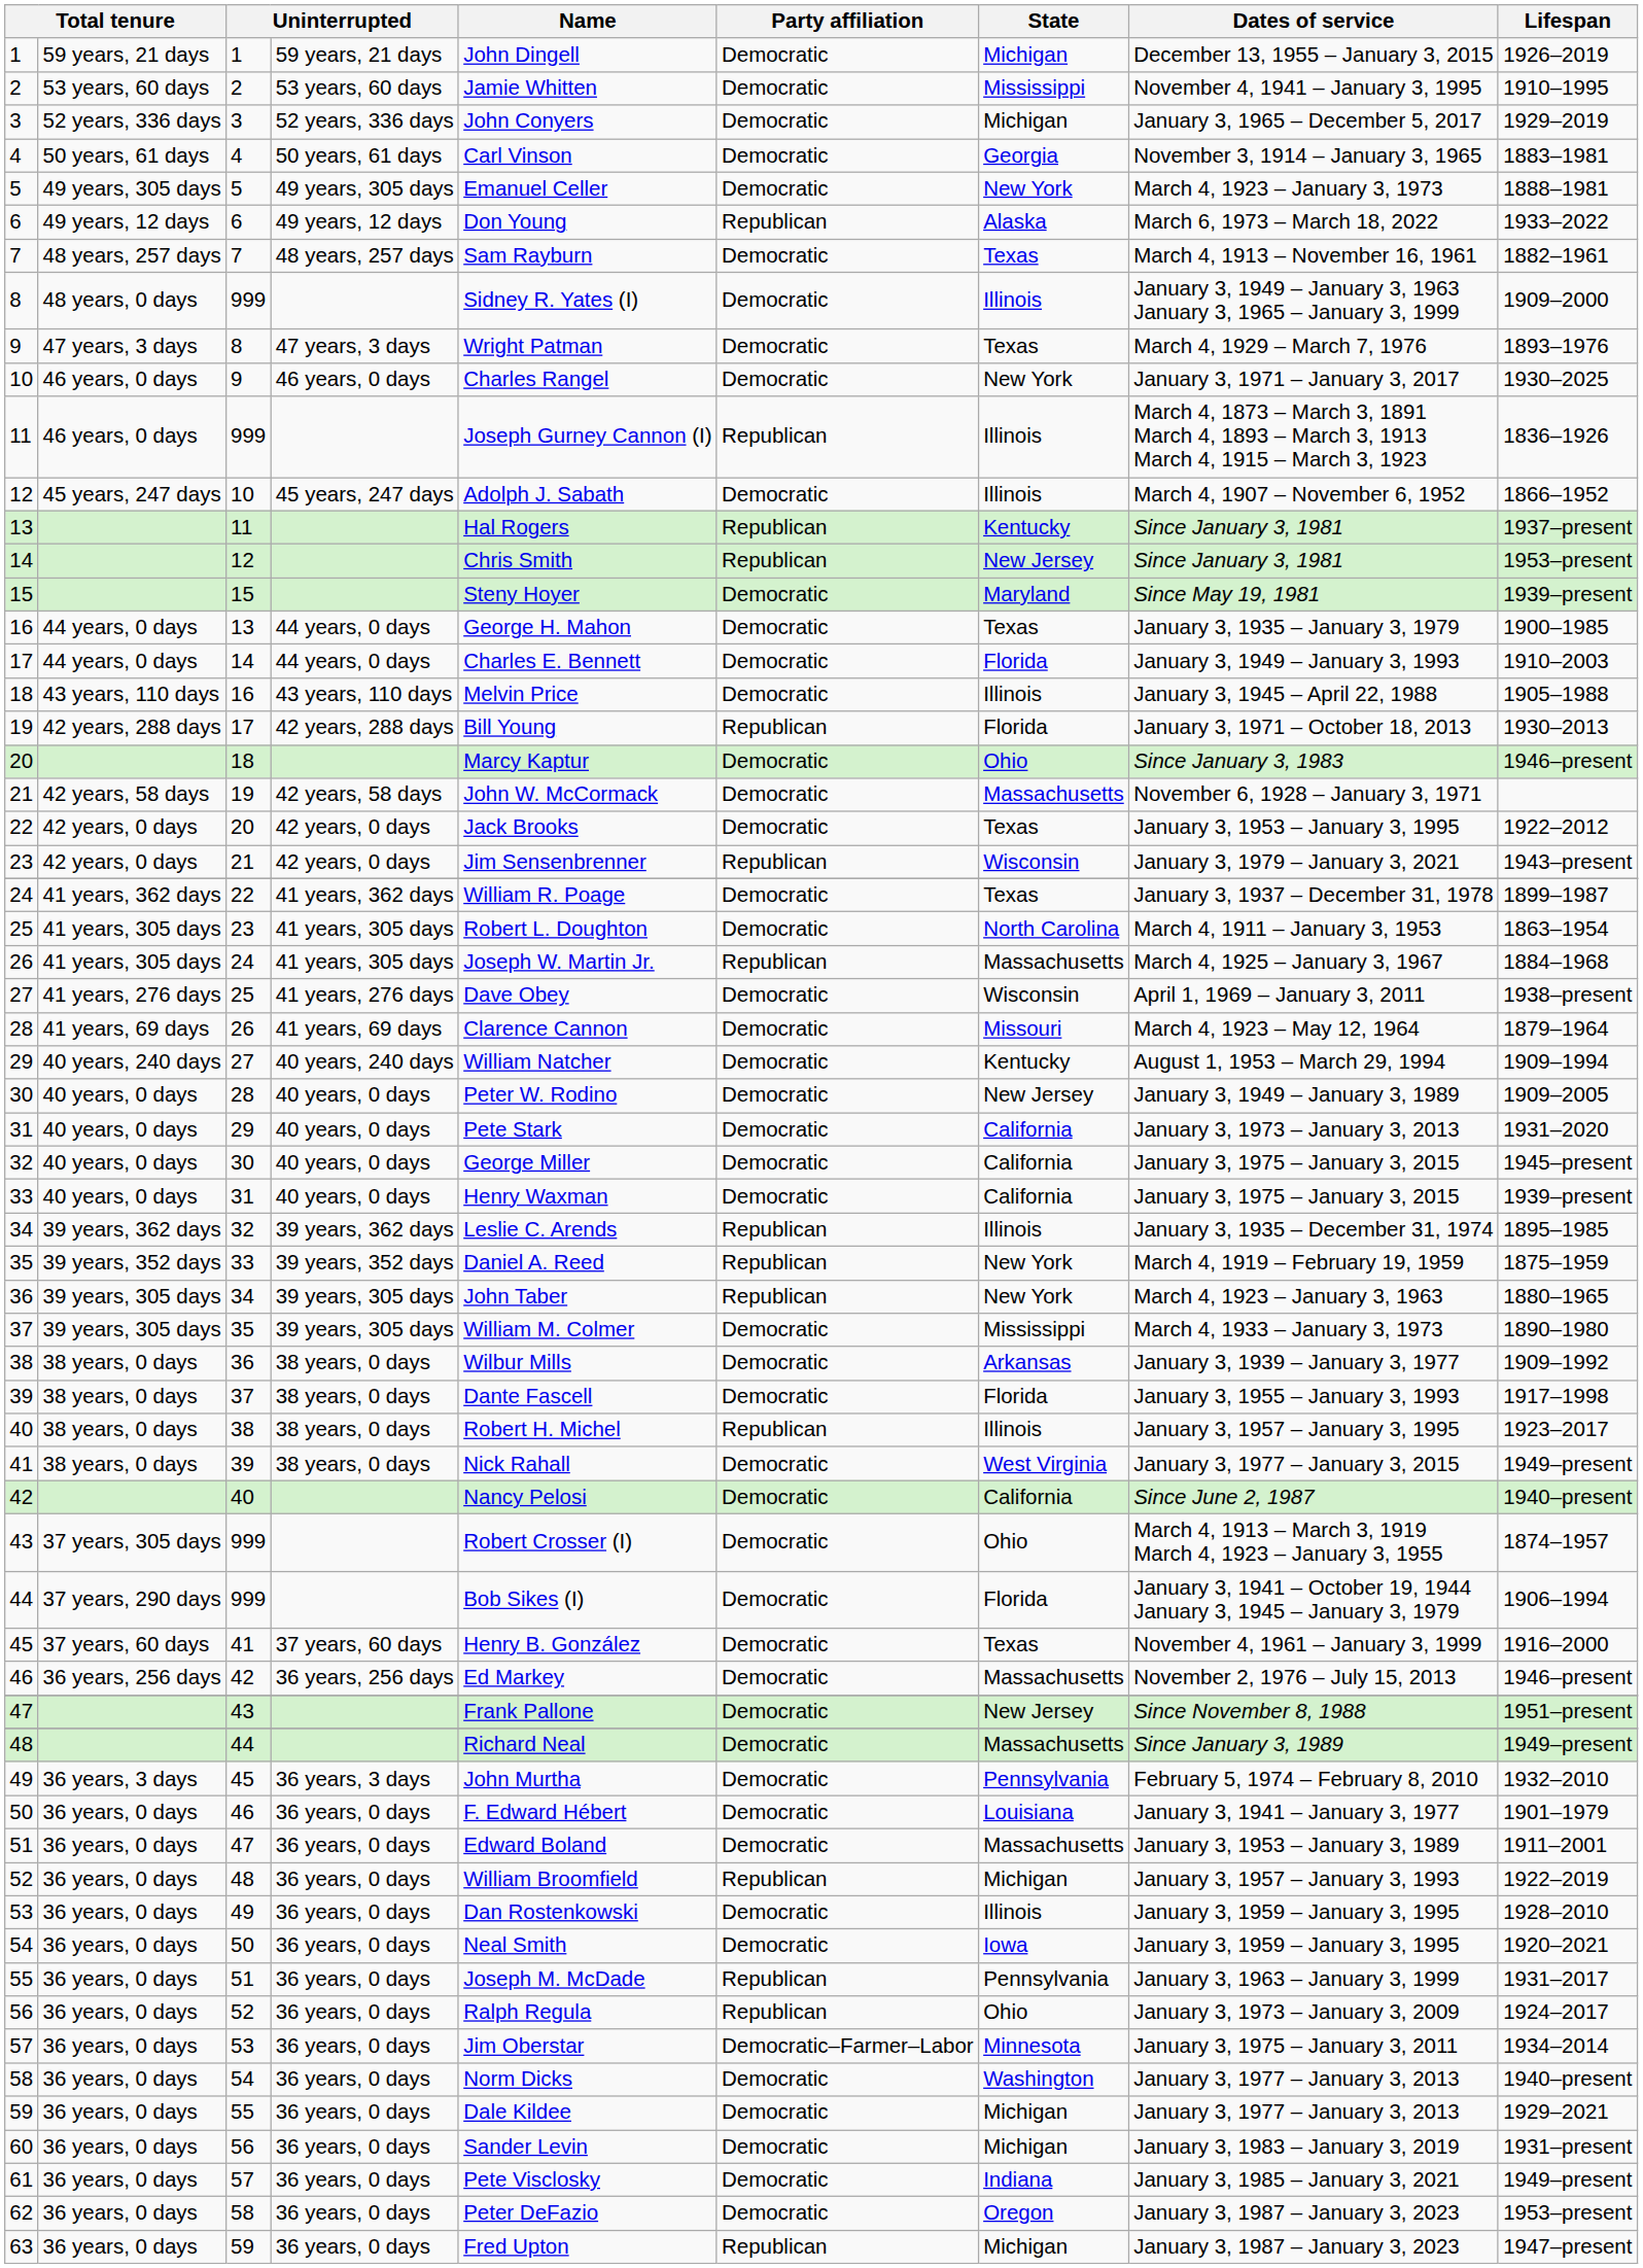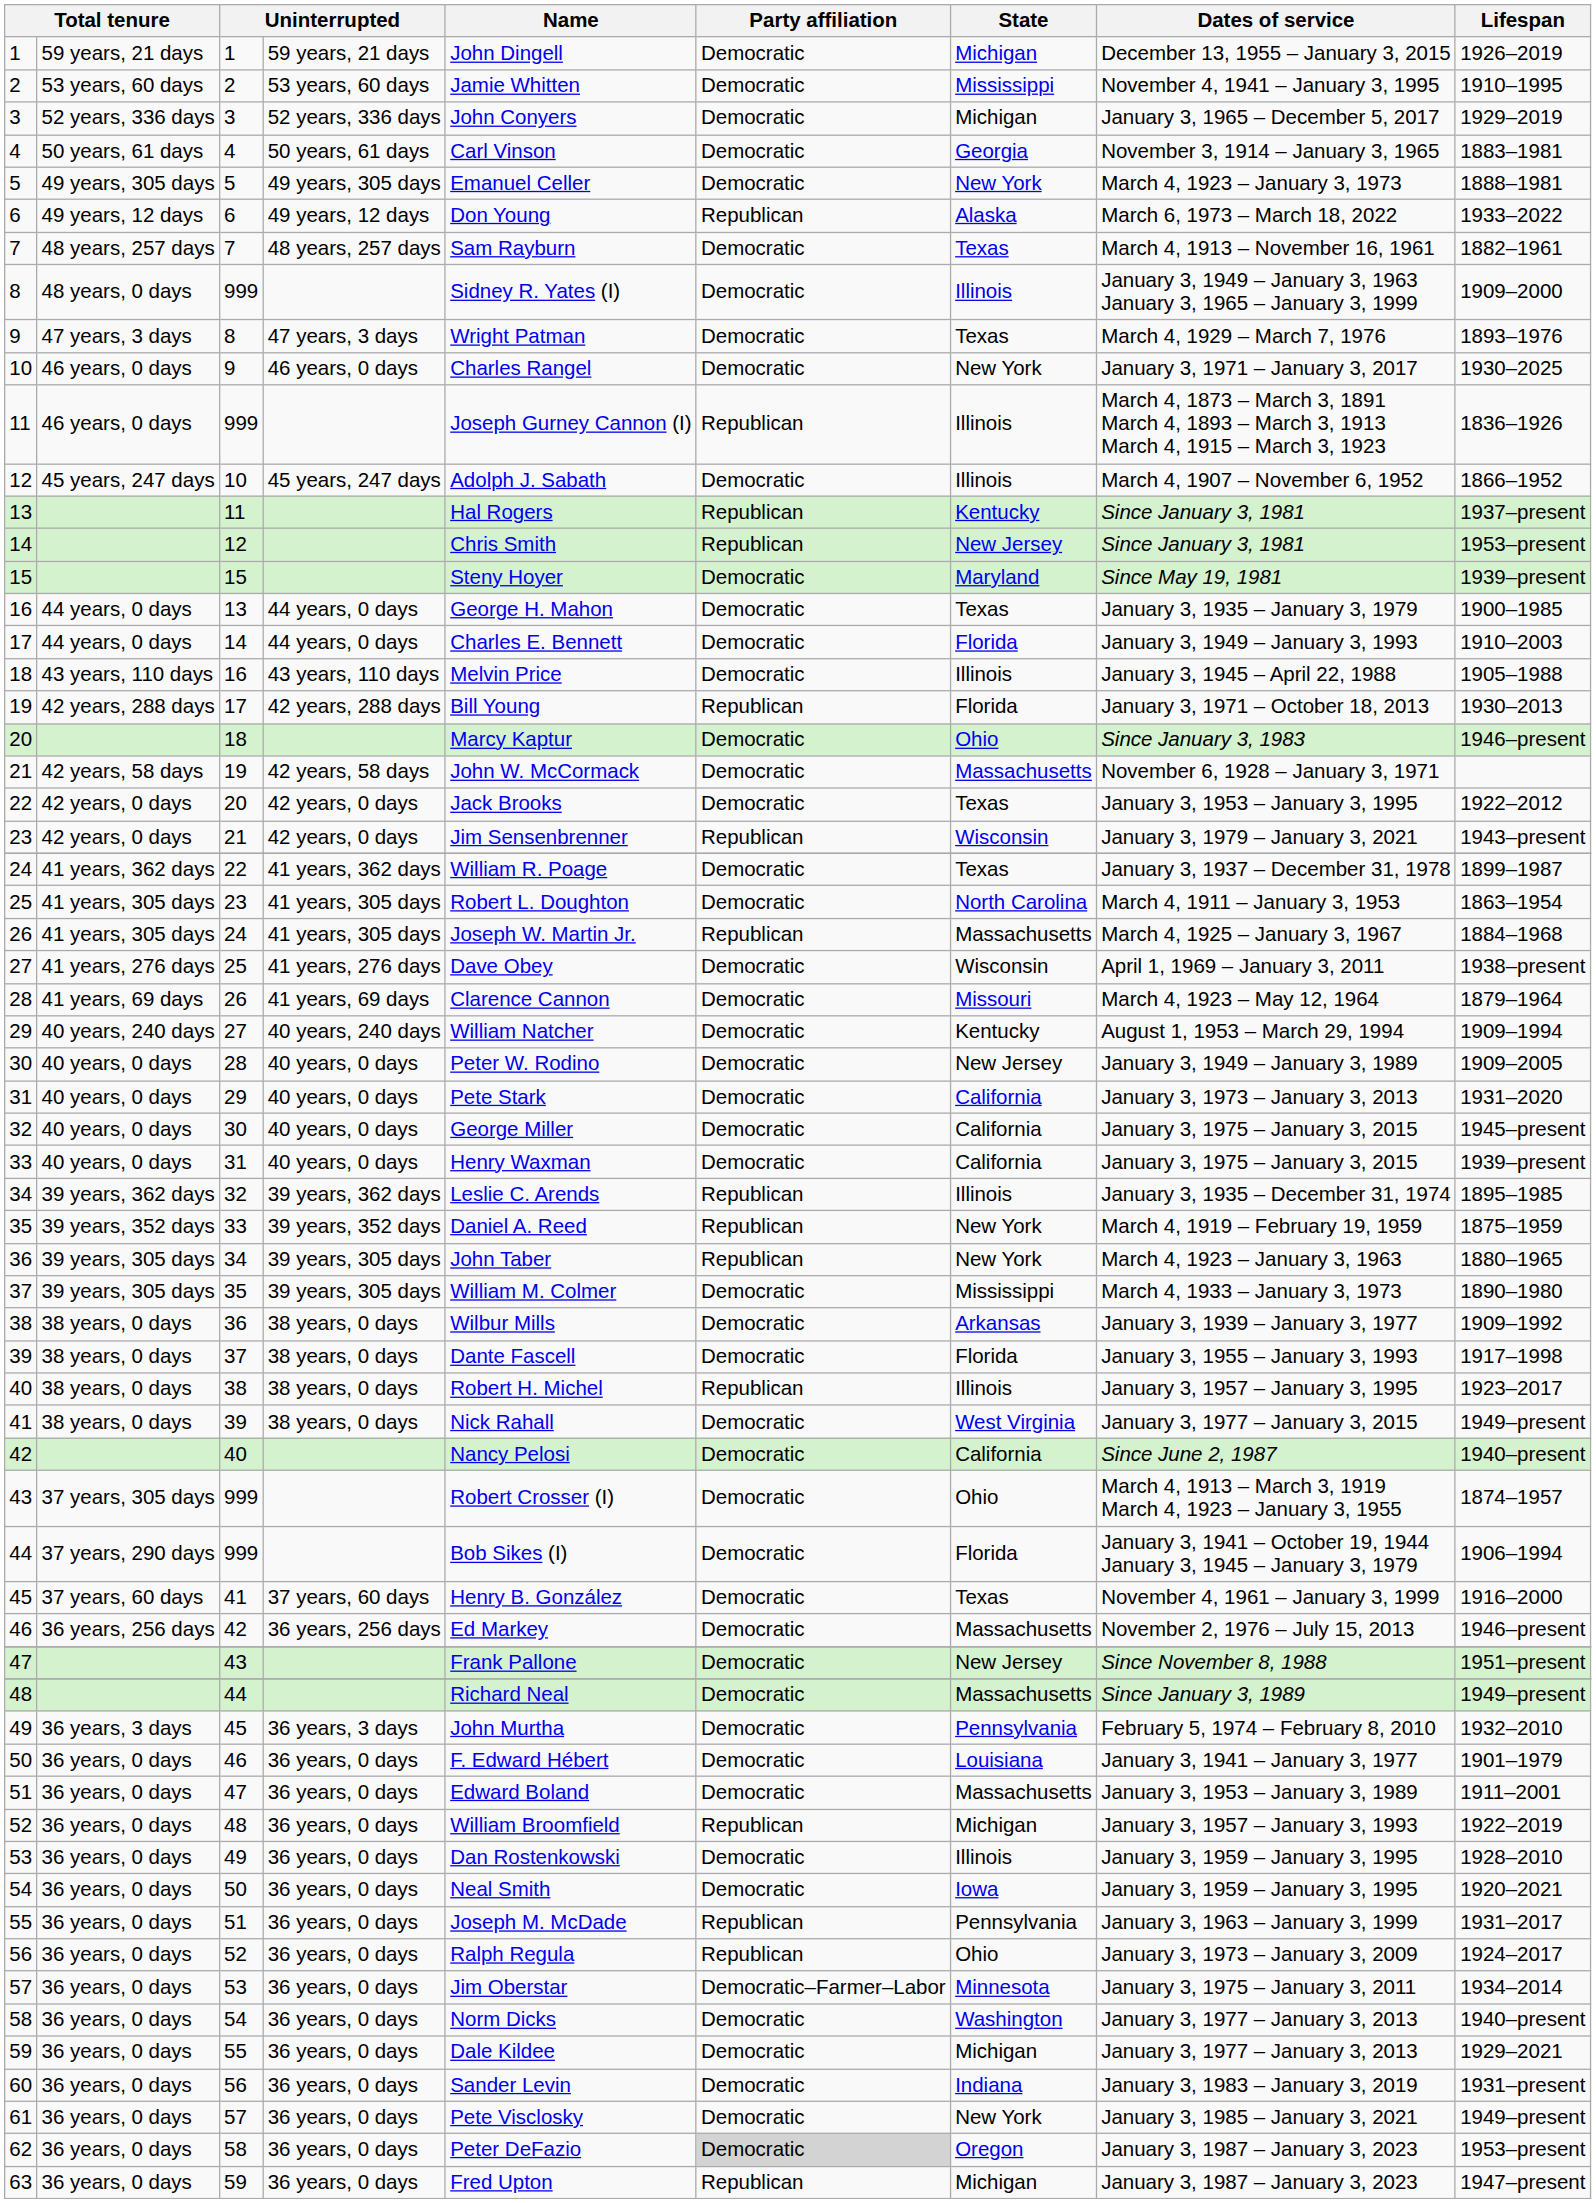60 | State: Michigan -> Indiana
61 | State: Indiana -> New York
62 | Party affiliation: no background -> lightgrey background
